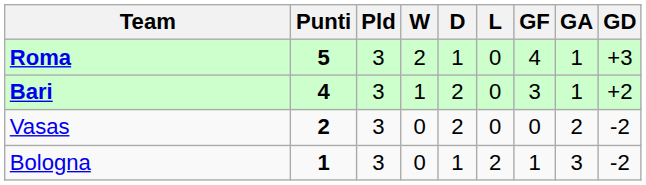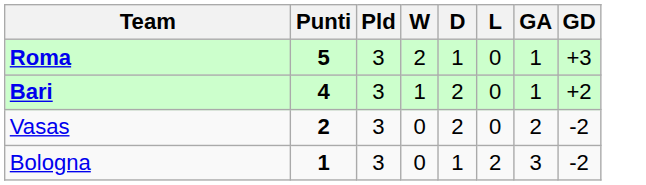- column: GF | 4 | 3 | 0 | 1
